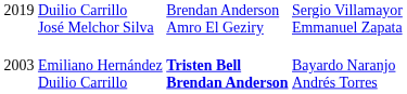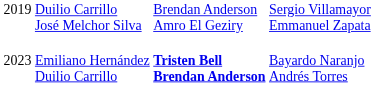Emiliano Hernández Duilio Carrillo | column 1: 2003 -> 2023
